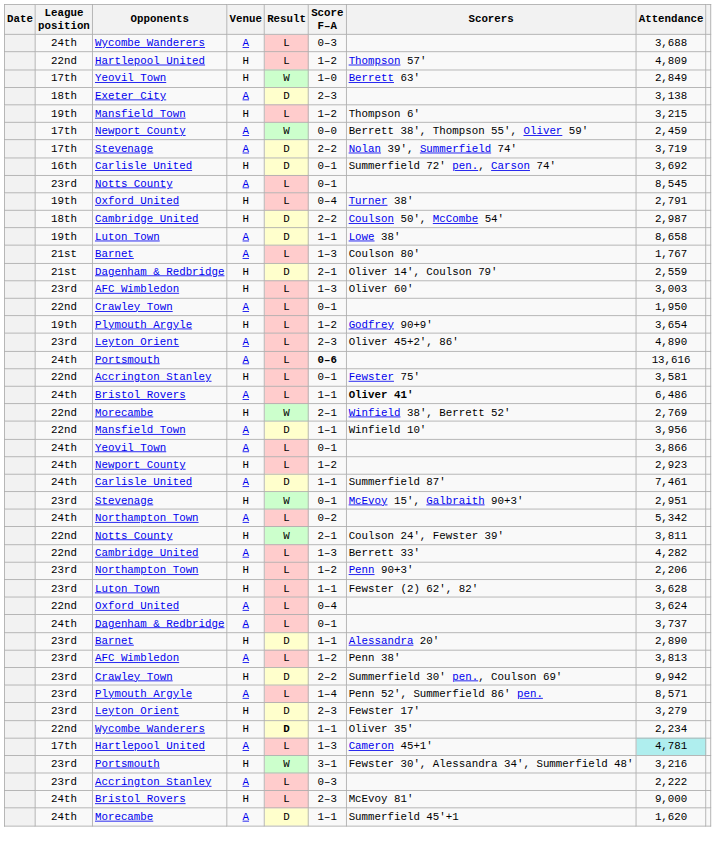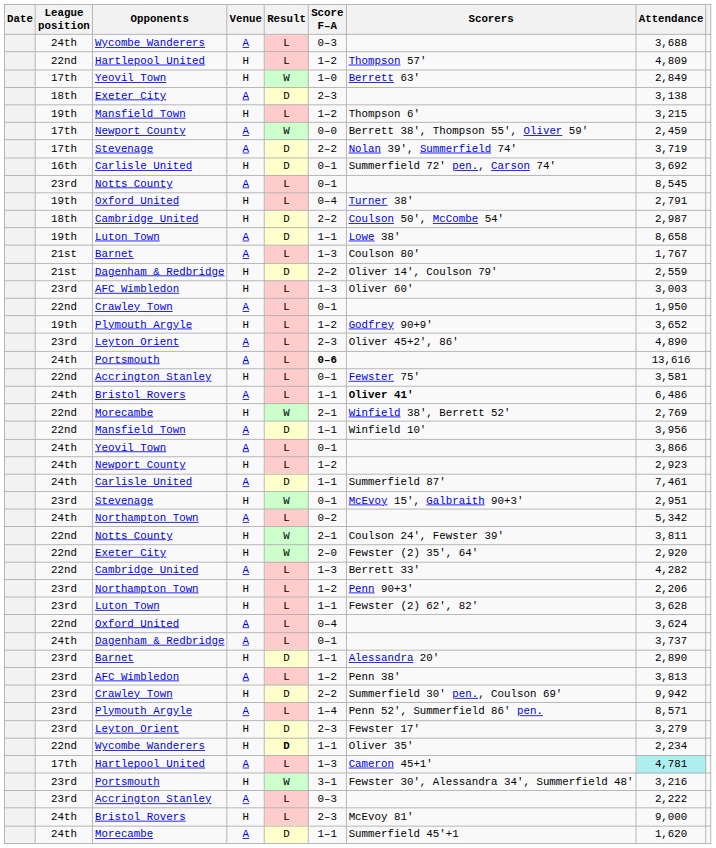Dagenham & Redbridge / H | Score F–A: 2–1 -> 2–2
Plymouth Argyle / H | Attendance: 3,654 -> 3,652
+ row: 22nd | Exeter City | H | W | 2–0 | Fewster (2) 35', 64' | 2,920
